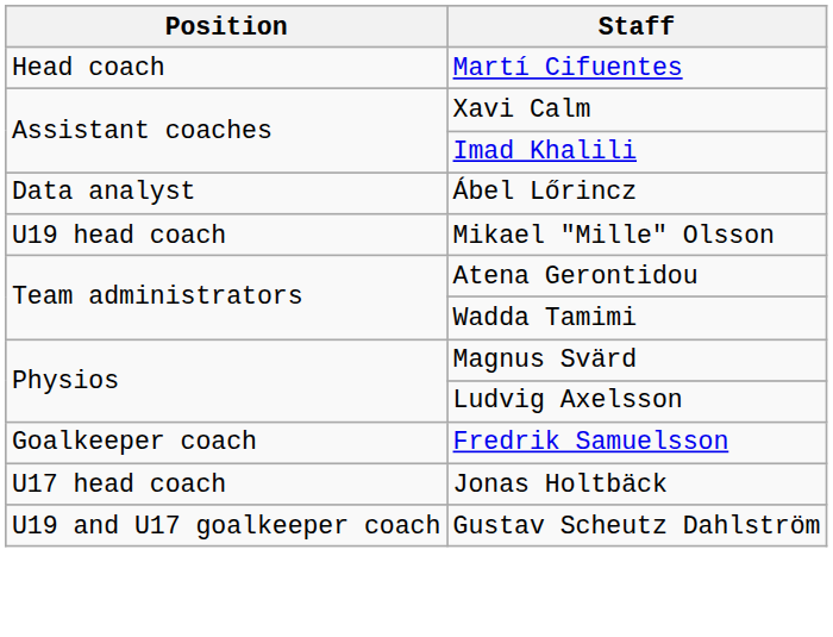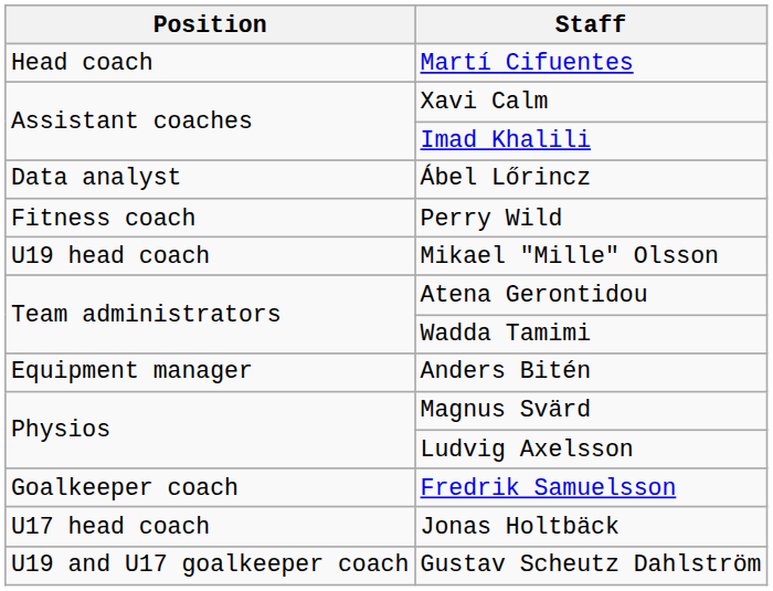+ row: Fitness coach | Perry Wild
+ row: Equipment manager | Anders Bitén
